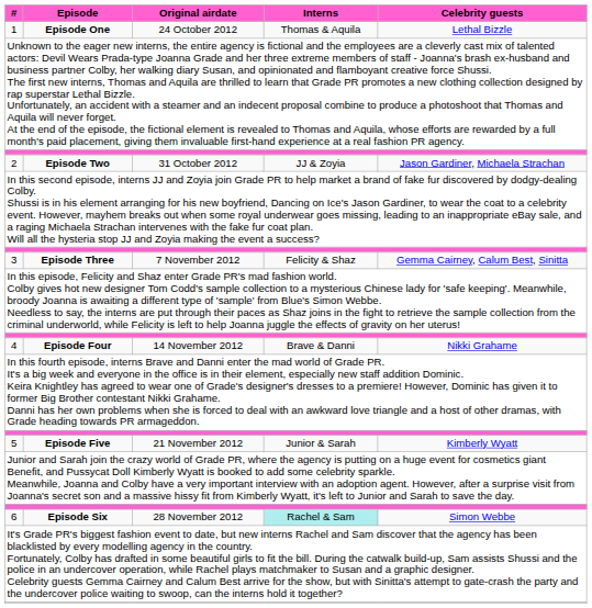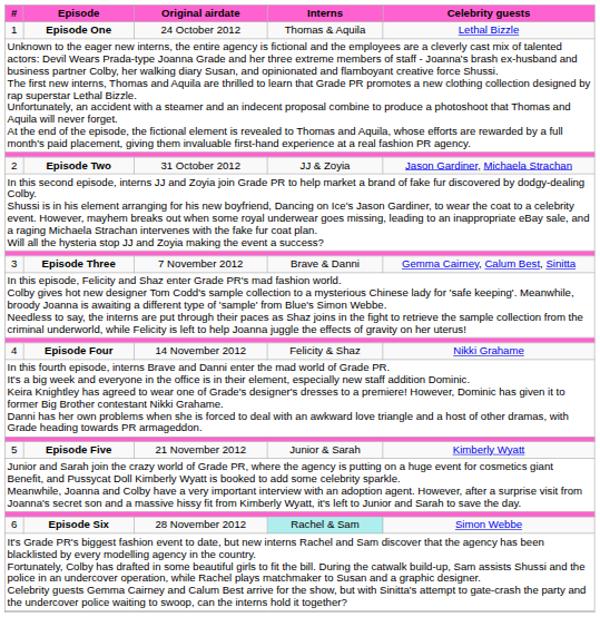3 | Interns: Felicity & Shaz -> Brave & Danni
4 | Interns: Brave & Danni -> Felicity & Shaz
